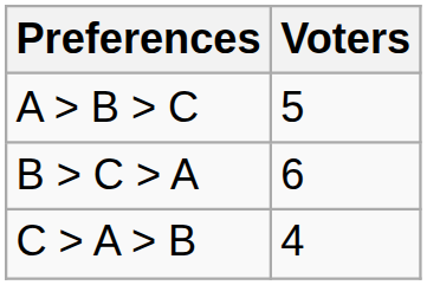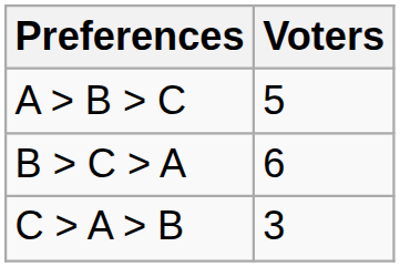C > A > B | Voters: 4 -> 3
